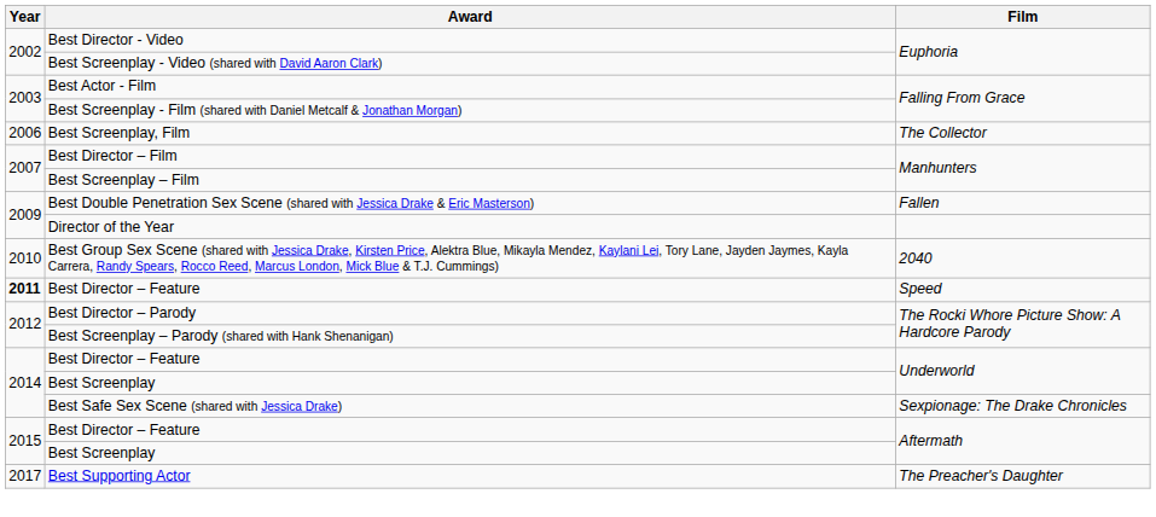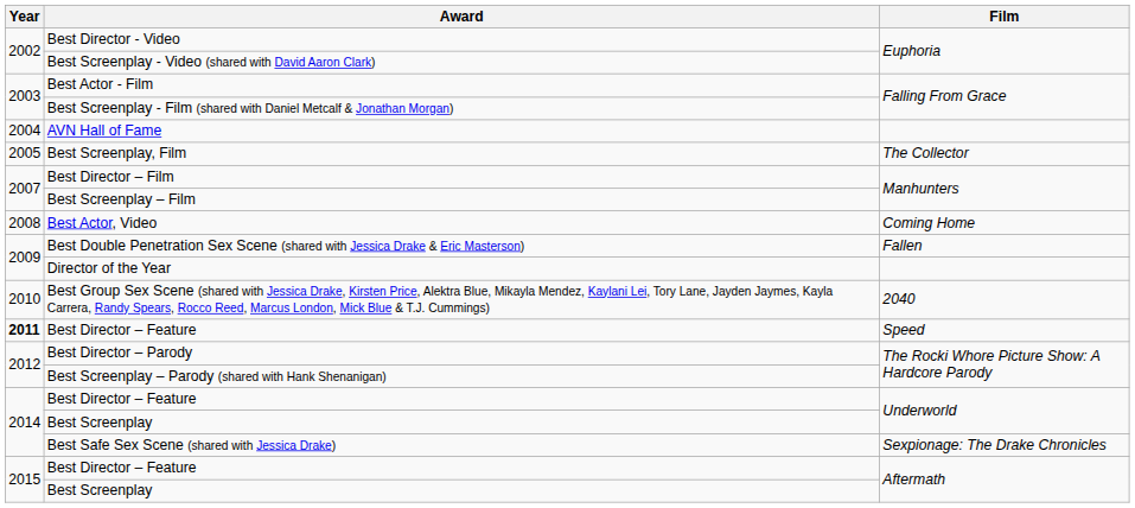+ row: 2004 | AVN Hall of Fame
Best Screenplay, Film | Year: 2006 -> 2005
+ row: 2008 | Best Actor, Video | Coming Home
- row: 2017 | Best Supporting Actor | The Preacher's Daughter
